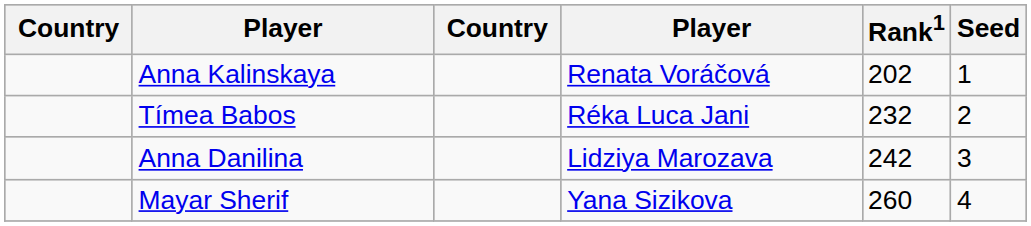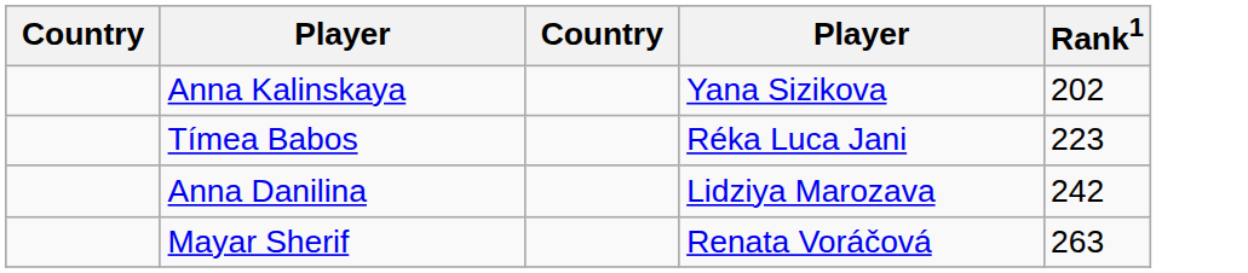- column: Seed | 1 | 2 | 3 | 4
Anna Kalinskaya | column 4: Renata Voráčová -> Yana Sizikova
Tímea Babos | Rank1: 232 -> 223
Mayar Sherif | column 4: Yana Sizikova -> Renata Voráčová
Mayar Sherif | Rank1: 260 -> 263
